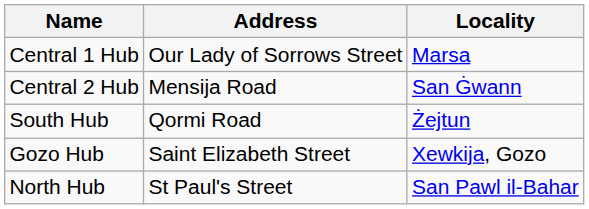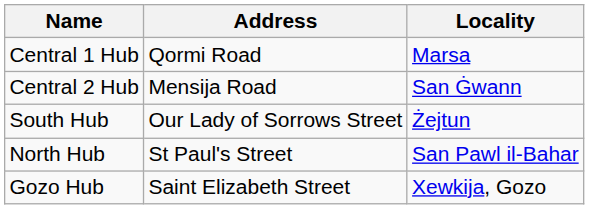Central 1 Hub | Address: Our Lady of Sorrows Street -> Qormi Road
South Hub | Address: Qormi Road -> Our Lady of Sorrows Street
rows swapped: North Hub <-> Gozo Hub
